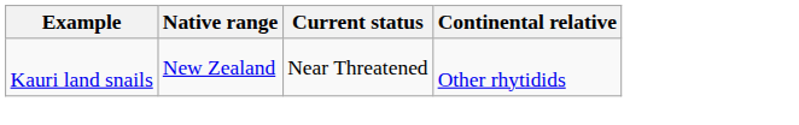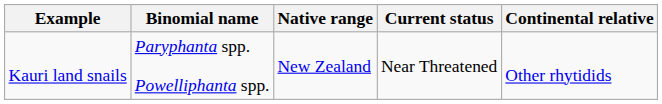+ column: Binomial name | Paryphanta spp. Powelliphanta spp.
